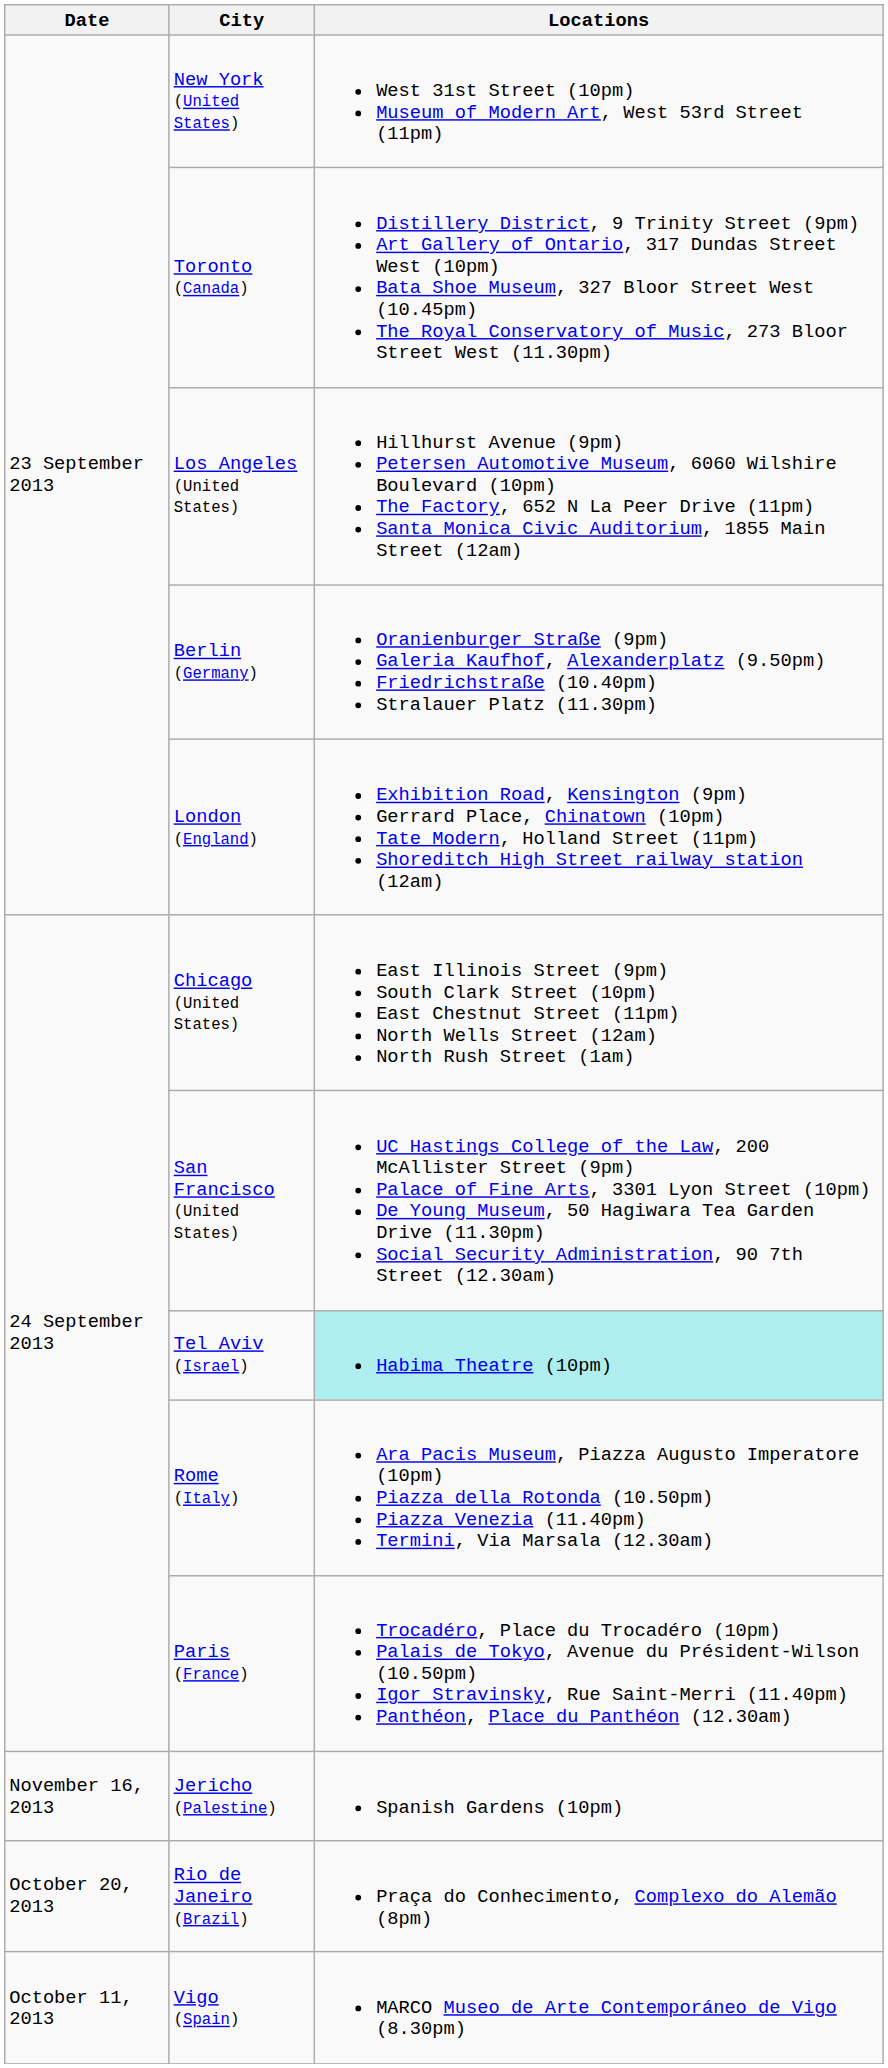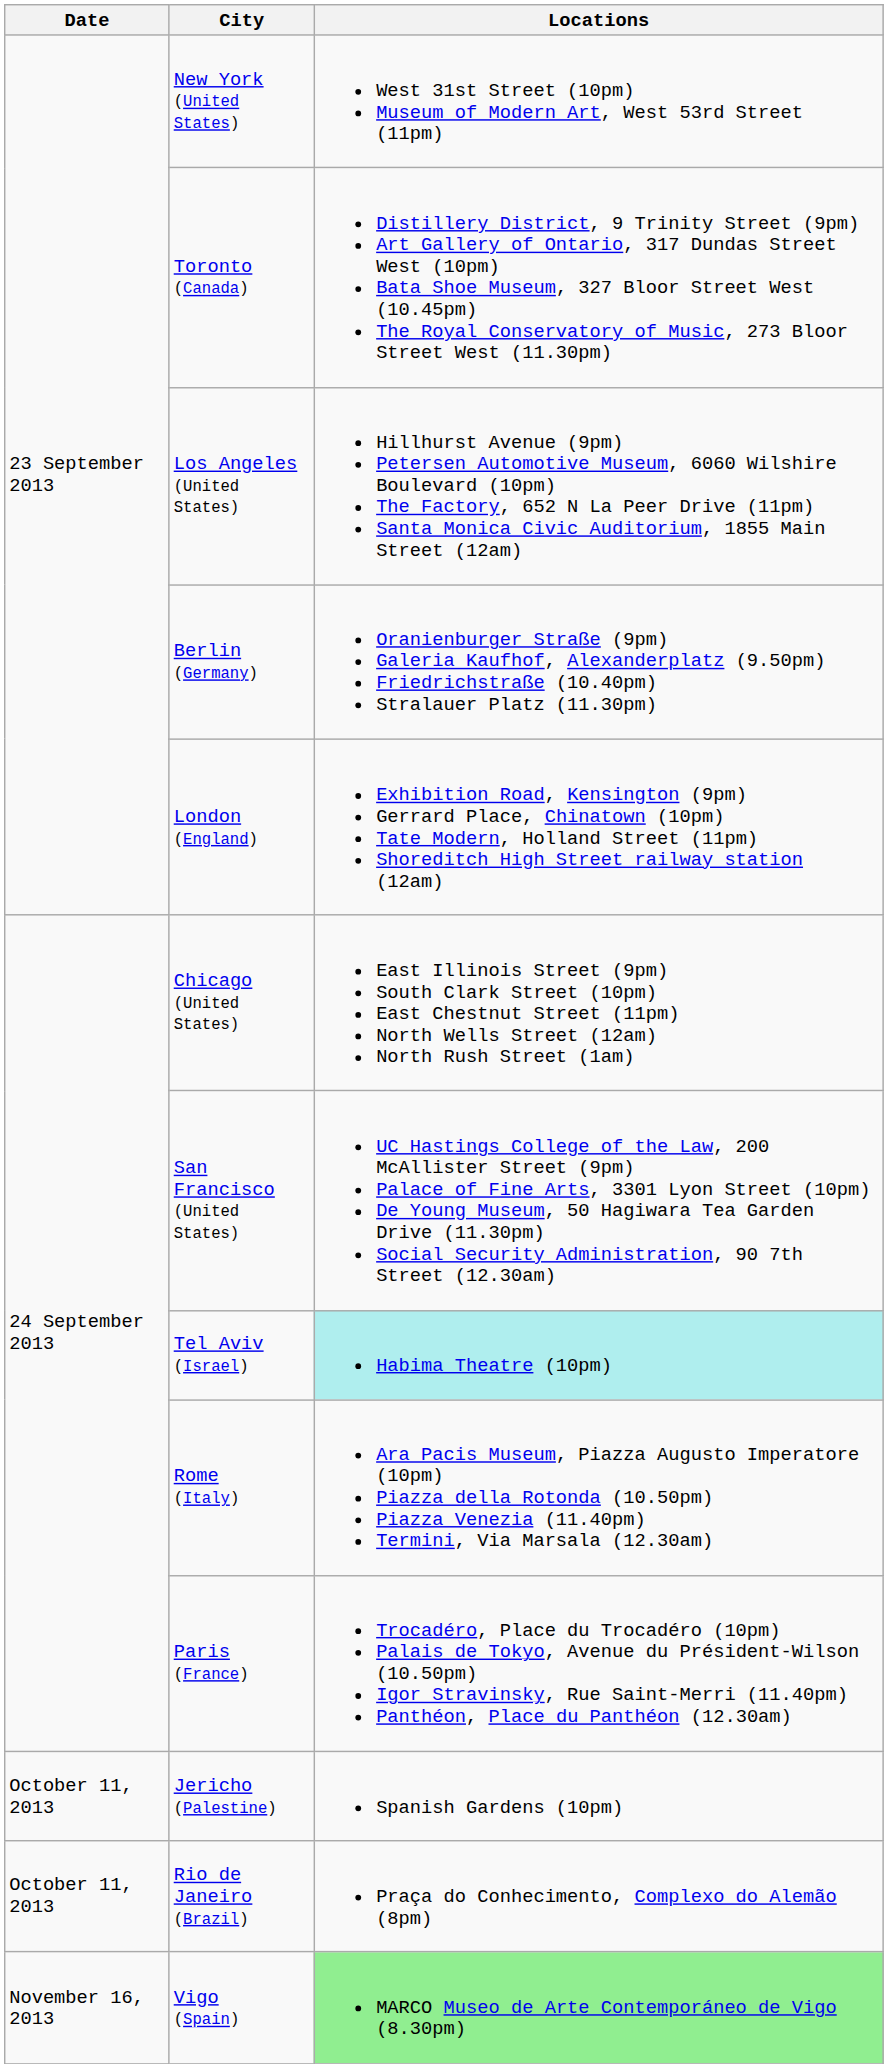Jericho (Palestine) | Date: November 16, 2013 -> October 11, 2013
Rio de Janeiro (Brazil) | Date: October 20, 2013 -> October 11, 2013
Vigo (Spain) | Date: October 11, 2013 -> November 16, 2013
Vigo (Spain) | Locations: no background -> lightgreen background
